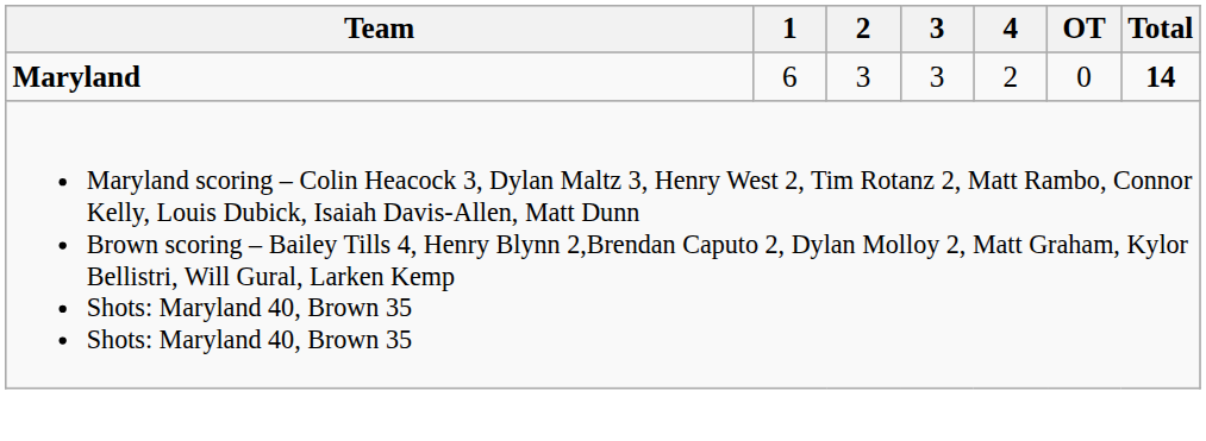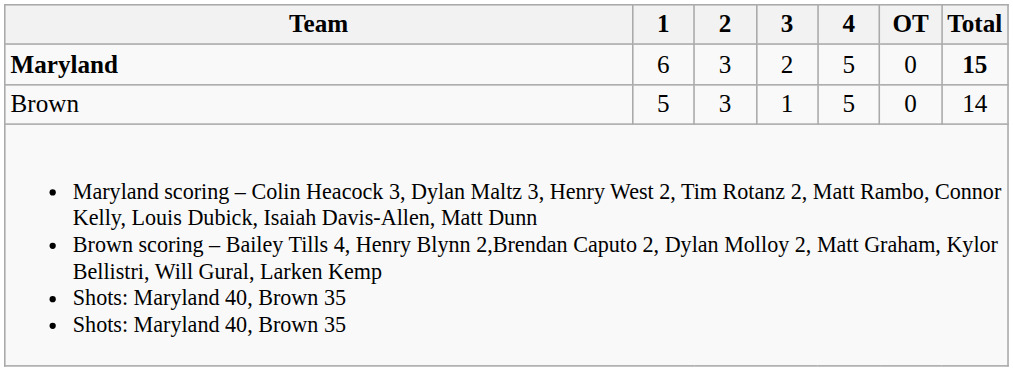Maryland | 3: 3 -> 2
Maryland | 4: 2 -> 5
Maryland | Total: 14 -> 15
+ row: Brown | 5 | 3 | 1 | 5 | 0 | 14
